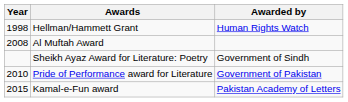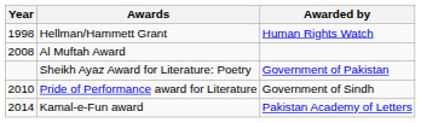Sheikh Ayaz Award for Literature: Poetry | Awarded by: Government of Sindh -> Government of Pakistan
Pride of Performance award for Literature | Awarded by: Government of Pakistan -> Government of Sindh
Kamal-e-Fun award | Year: 2015 -> 2014
